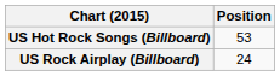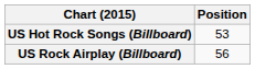US Rock Airplay (Billboard) | Position: 24 -> 56
